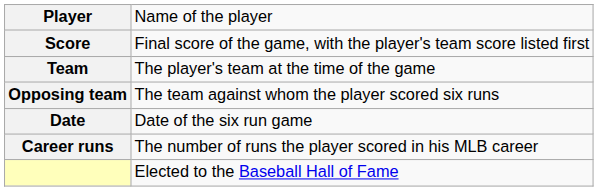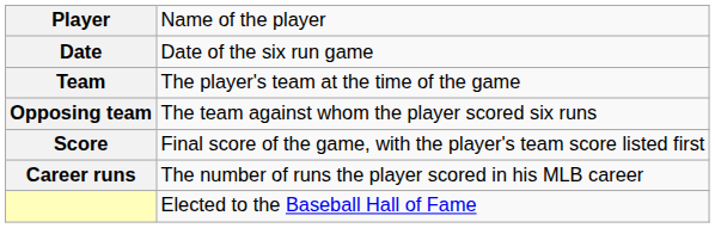rows swapped: Date <-> Score
